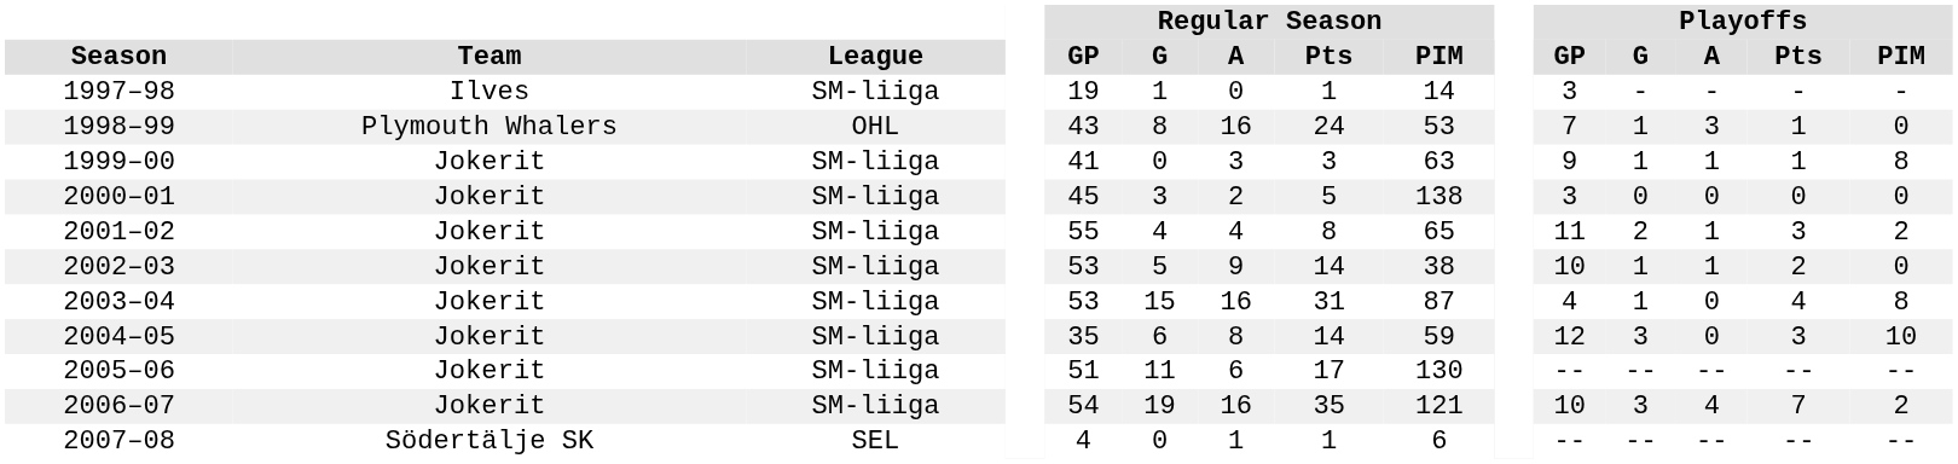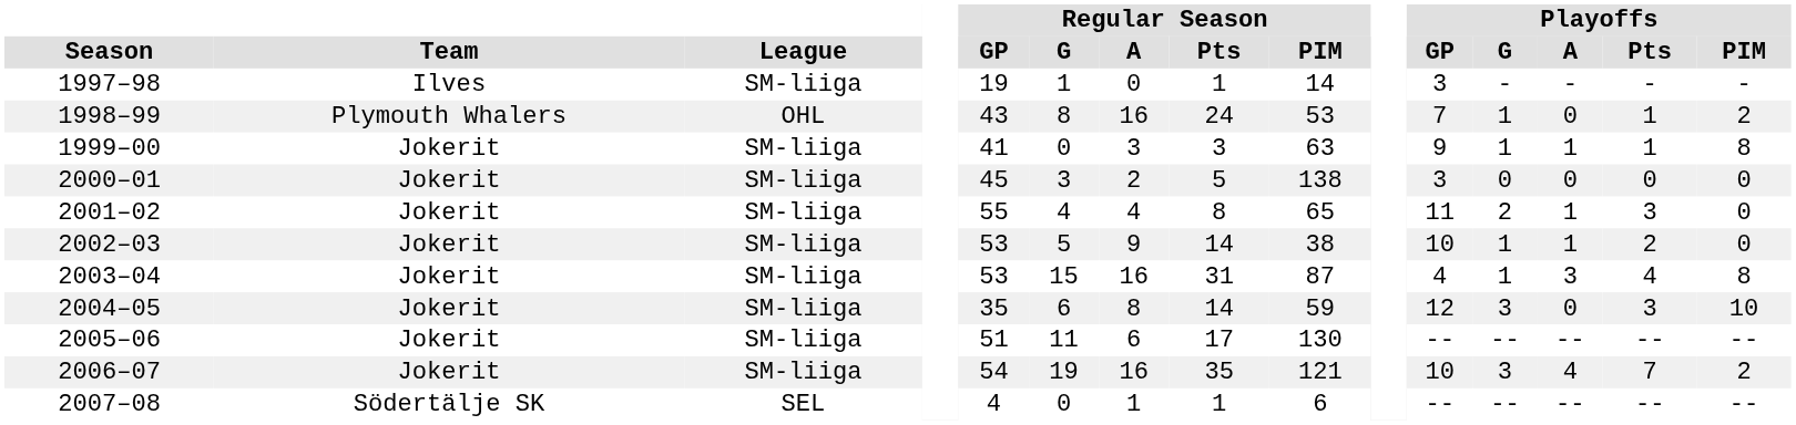1998–99 | Playoffs / A: 3 -> 0
1998–99 | Playoffs / PIM: 0 -> 2
2001–02 | Playoffs / PIM: 2 -> 0
2003–04 | Playoffs / A: 0 -> 3
